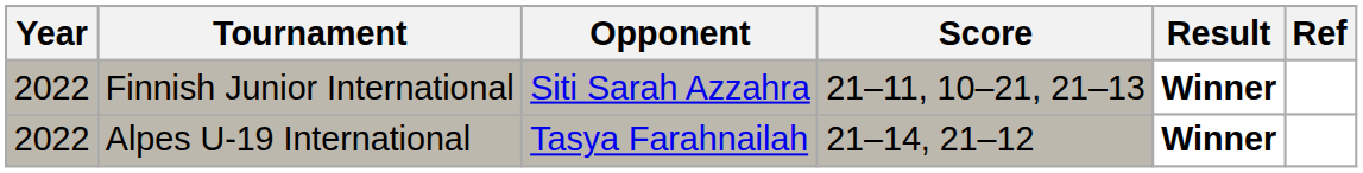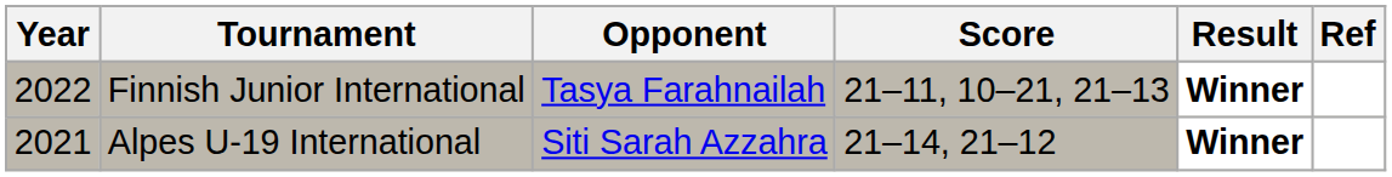Finnish Junior International | Opponent: Siti Sarah Azzahra -> Tasya Farahnailah
Alpes U-19 International | Year: 2022 -> 2021
Alpes U-19 International | Opponent: Tasya Farahnailah -> Siti Sarah Azzahra
